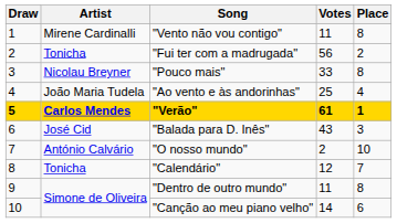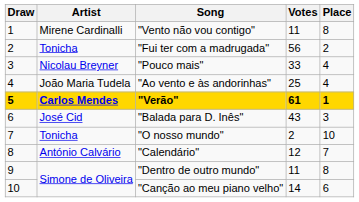"Pouco mais" | Place: 8 -> 4
"O nosso mundo" | Artist: António Calvário -> Tonicha
"Calendário" | Artist: Tonicha -> António Calvário
